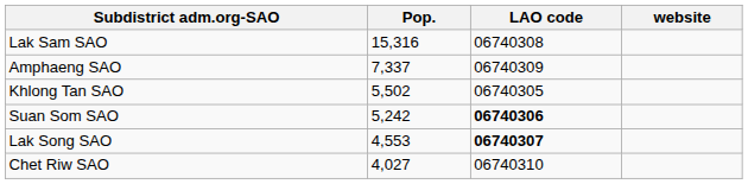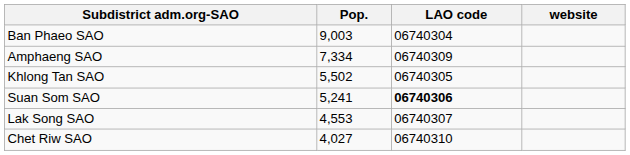- row: Lak Sam SAO | 15,316 | 06740308
+ row: Ban Phaeo SAO | 9,003 | 06740304
Amphaeng SAO | Pop.: 7,337 -> 7,334
Suan Som SAO | Pop.: 5,242 -> 5,241
Lak Song SAO | LAO code: bold -> normal
